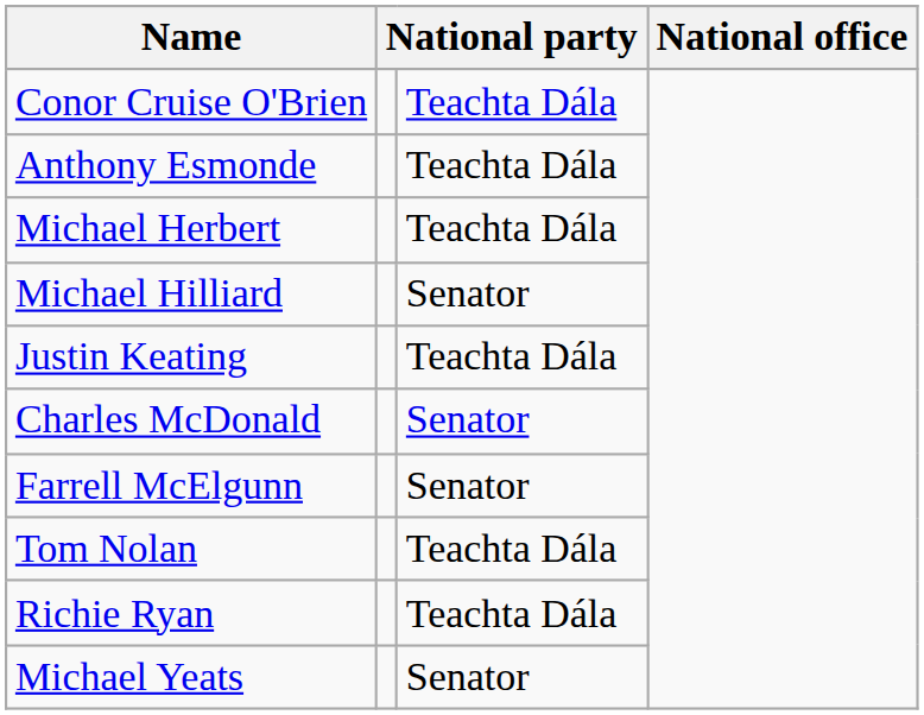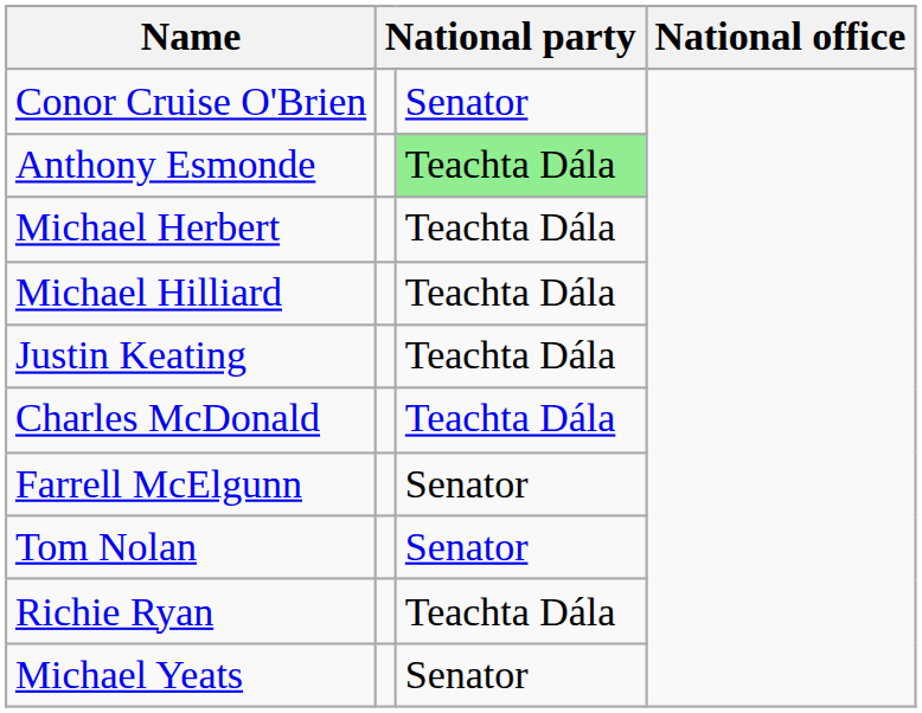Conor Cruise O'Brien | column 3: Teachta Dála -> Senator
Anthony Esmonde | column 3: no background -> lightgreen background
Michael Hilliard | column 3: Senator -> Teachta Dála
Charles McDonald | column 3: Senator -> Teachta Dála
Tom Nolan | column 3: Teachta Dála -> Senator
